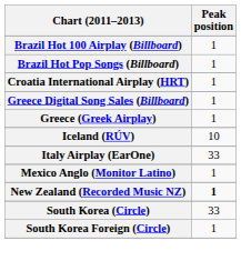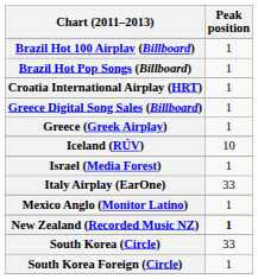+ row: Israel (Media Forest) | 1
